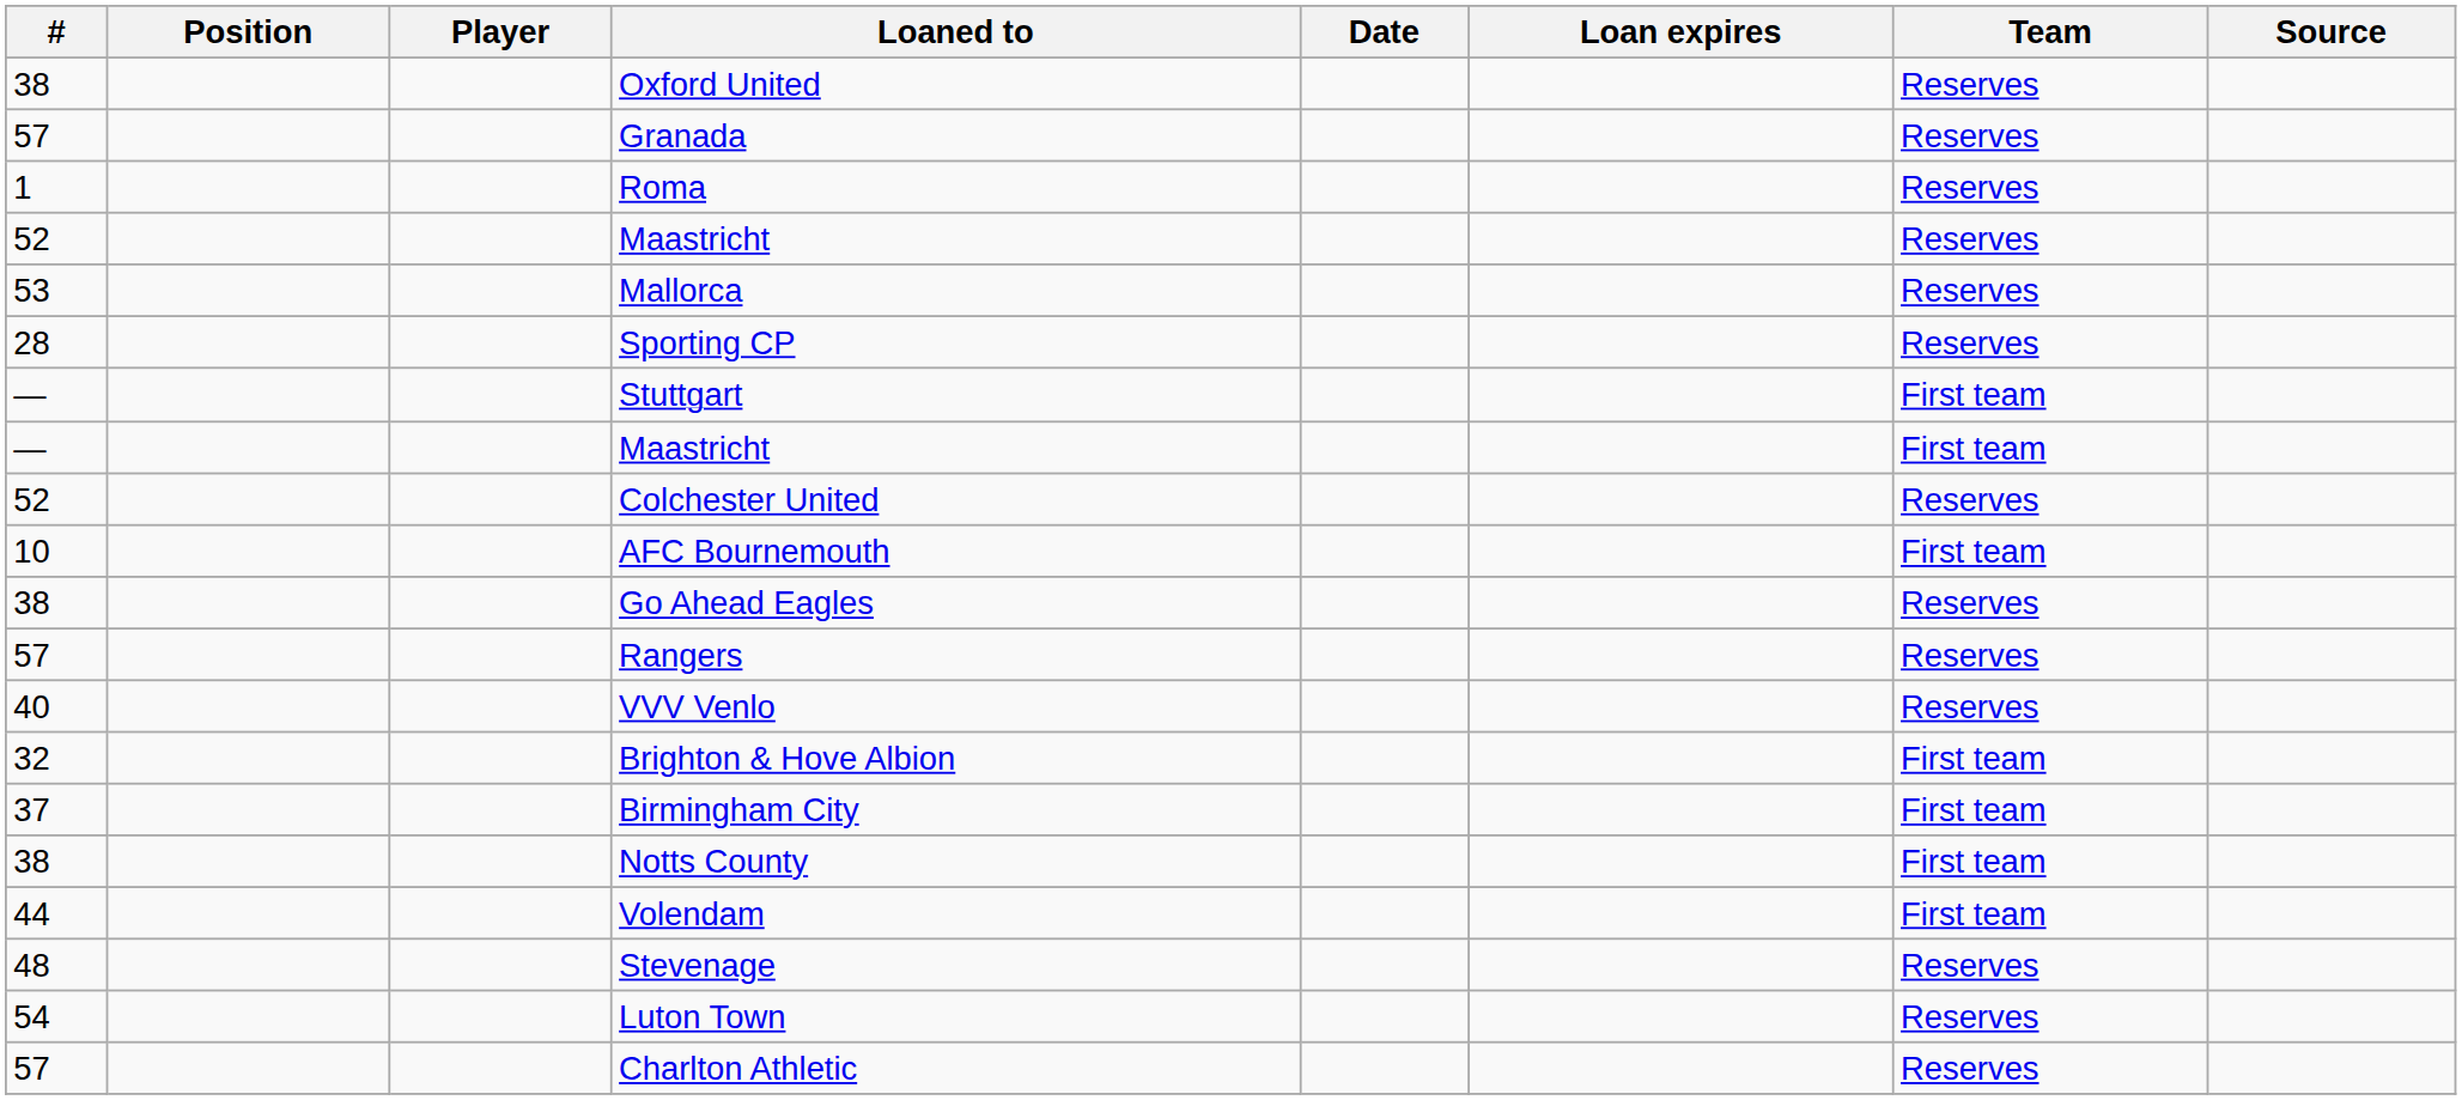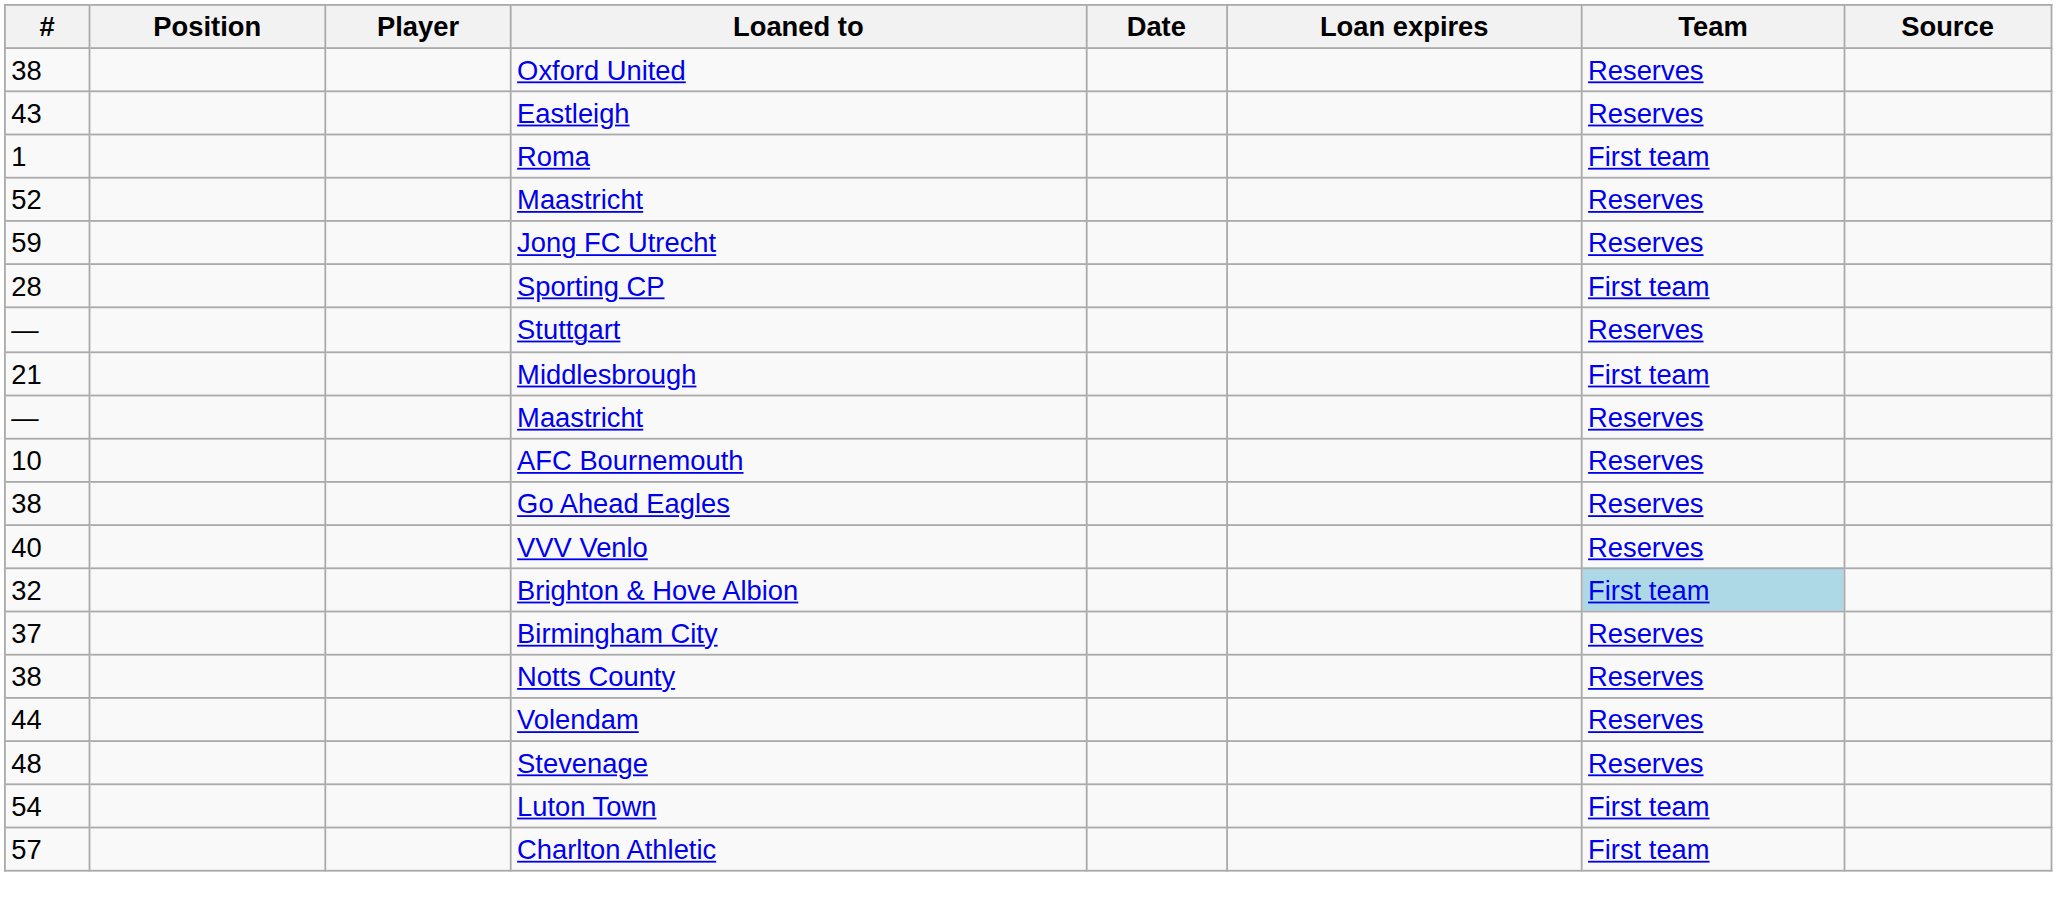+ row: 43 | Eastleigh | Reserves
- row: 57 | Granada | Reserves
Roma | Team: Reserves -> First team
- row: 53 | Mallorca | Reserves
+ row: 59 | Jong FC Utrecht | Reserves
Sporting CP | Team: Reserves -> First team
Stuttgart | Team: First team -> Reserves
+ row: 21 | Middlesbrough | First team
— / Maastricht | Team: First team -> Reserves
- row: 52 | Colchester United | Reserves
AFC Bournemouth | Team: First team -> Reserves
- row: 57 | Rangers | Reserves
Brighton & Hove Albion | Team: no background -> lightblue background
Birmingham City | Team: First team -> Reserves
Notts County | Team: First team -> Reserves
Volendam | Team: First team -> Reserves
Luton Town | Team: Reserves -> First team
Charlton Athletic | Team: Reserves -> First team
